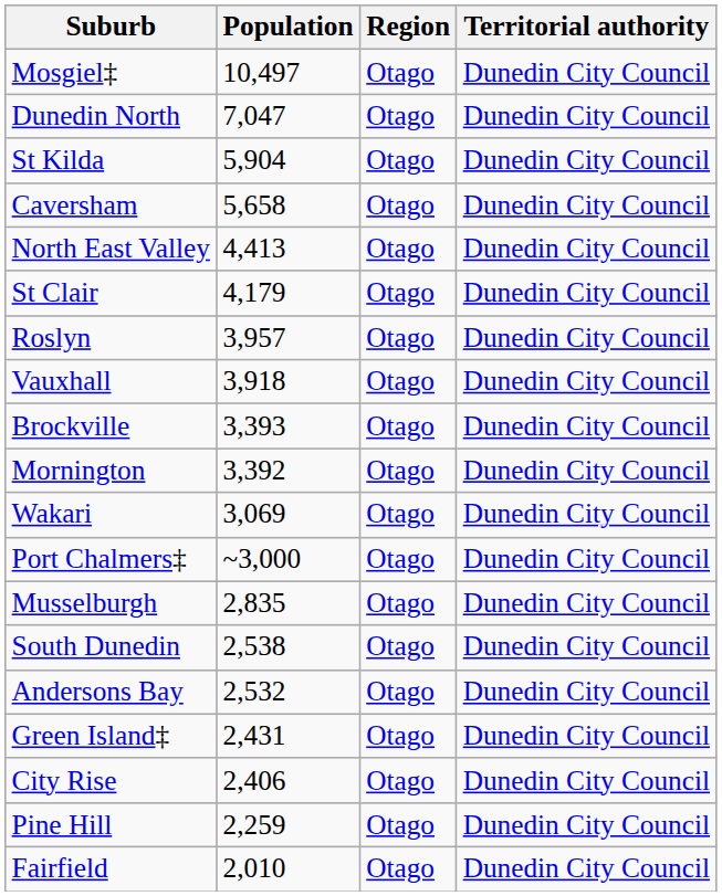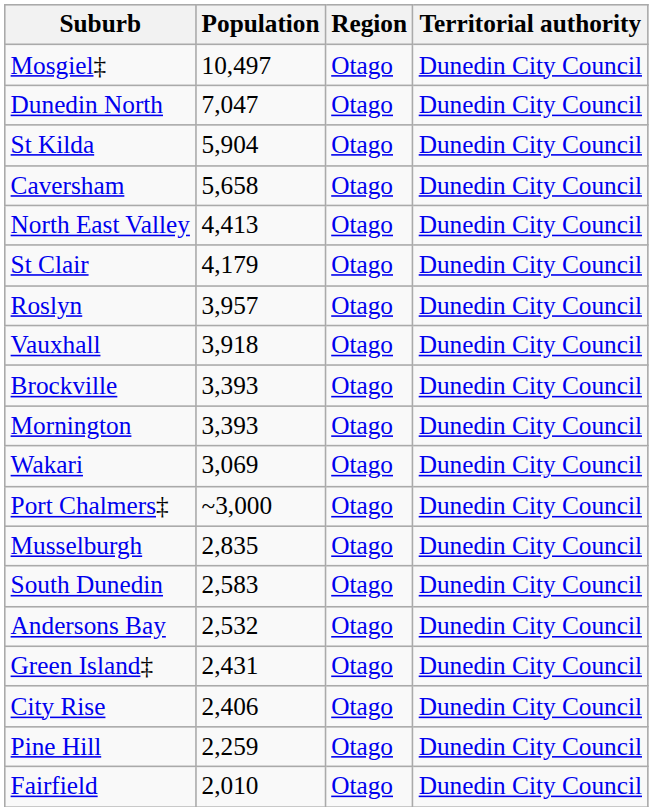Mornington | Population: 3,392 -> 3,393
South Dunedin | Population: 2,538 -> 2,583
